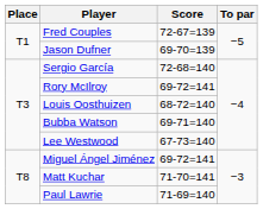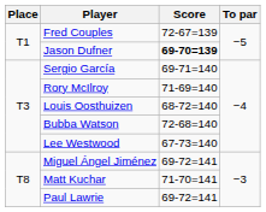Jason Dufner | Score: normal -> bold
Sergio García | Score: 72-68=140 -> 69-71=140
Rory McIlroy | Score: 69-72=141 -> 71-69=140
Bubba Watson | Score: 69-71=140 -> 72-68=140
Paul Lawrie | Score: 71-69=140 -> 69-72=141
